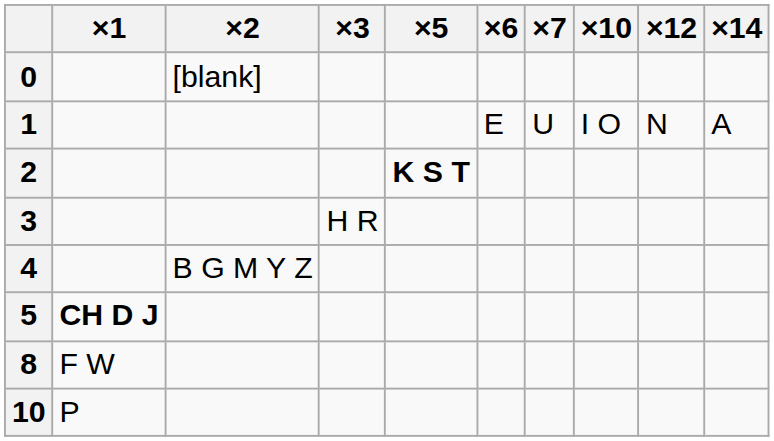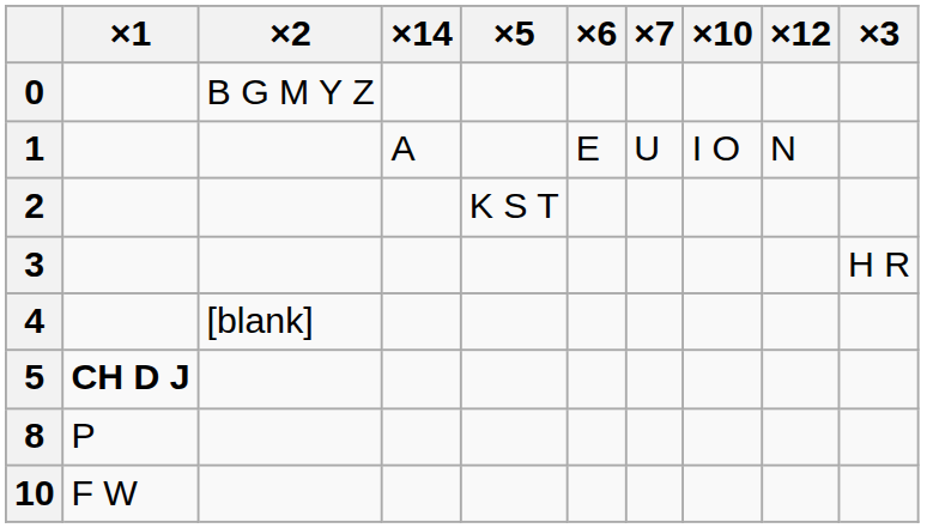columns swapped: ×3 <-> ×14
0 | ×2: [blank] -> B G M Y Z
2 | ×5: bold -> normal
4 | ×2: B G M Y Z -> [blank]
8 | ×1: F W -> P
10 | ×1: P -> F W
